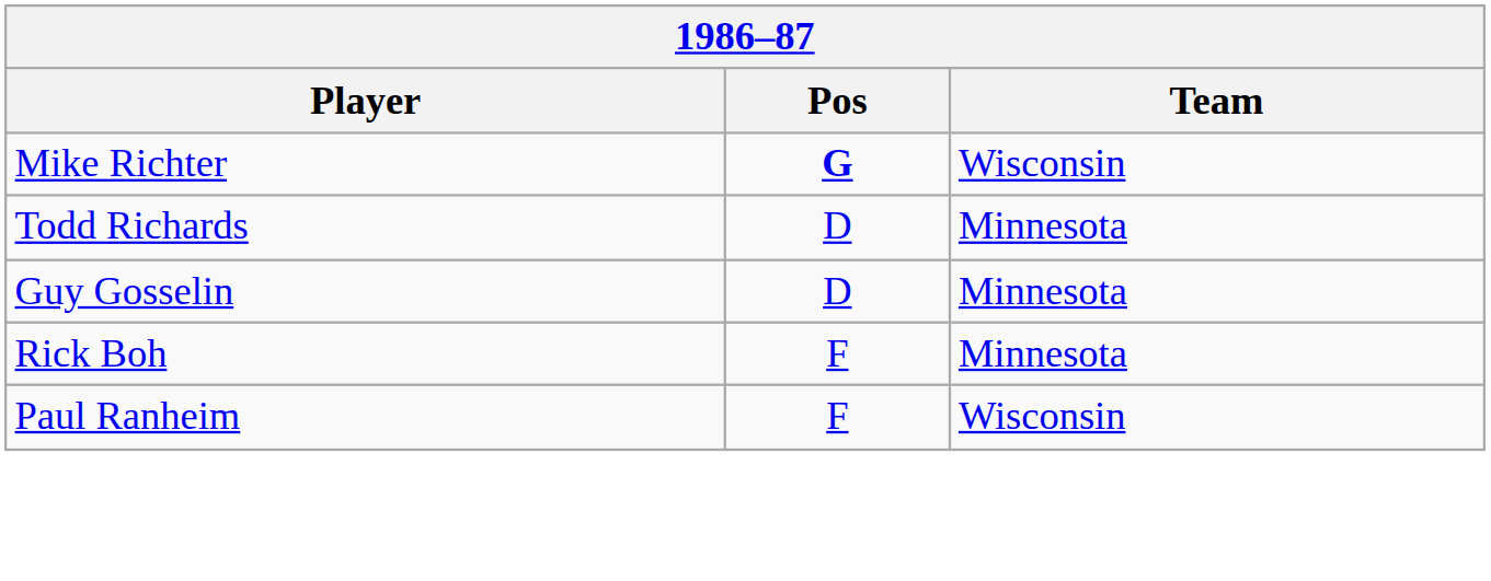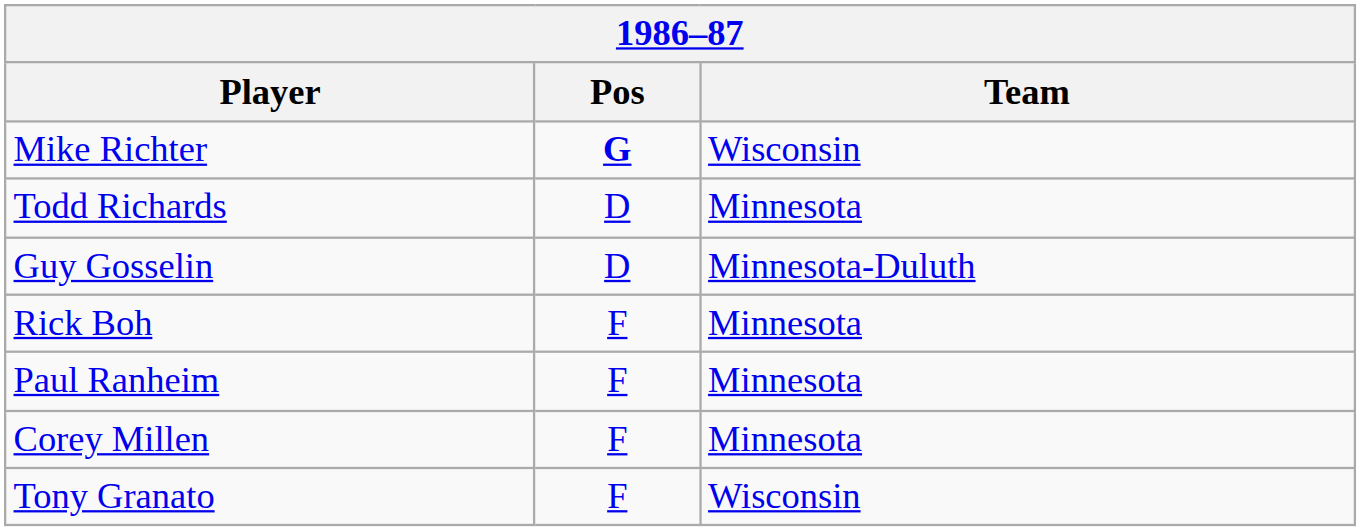Guy Gosselin | Team: Minnesota -> Minnesota-Duluth
Paul Ranheim | Team: Wisconsin -> Minnesota
+ row: Corey Millen | F | Minnesota
+ row: Tony Granato | F | Wisconsin
